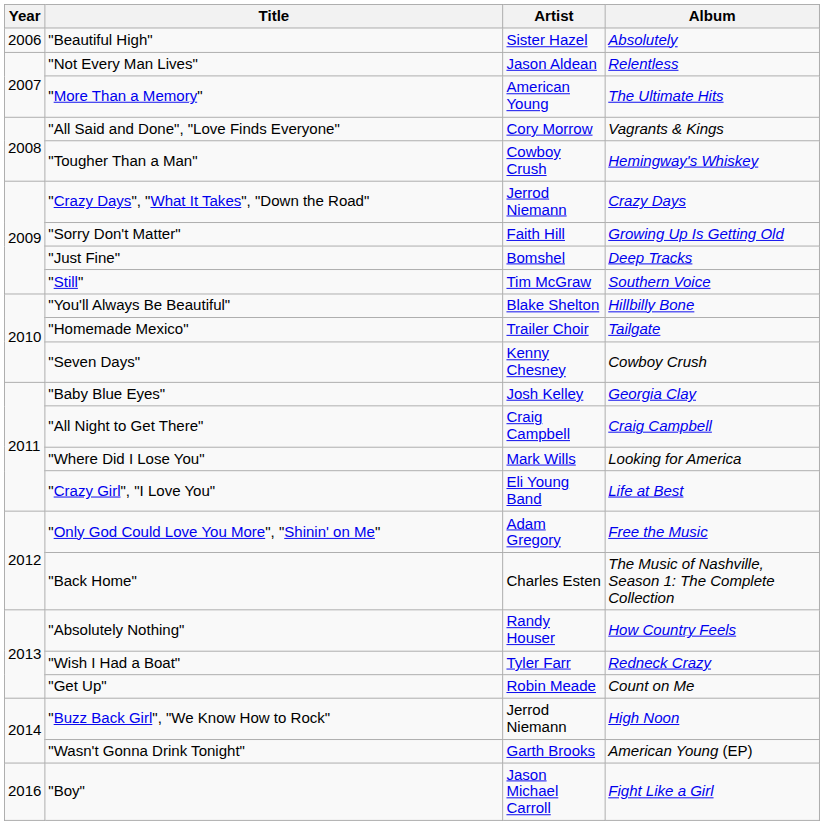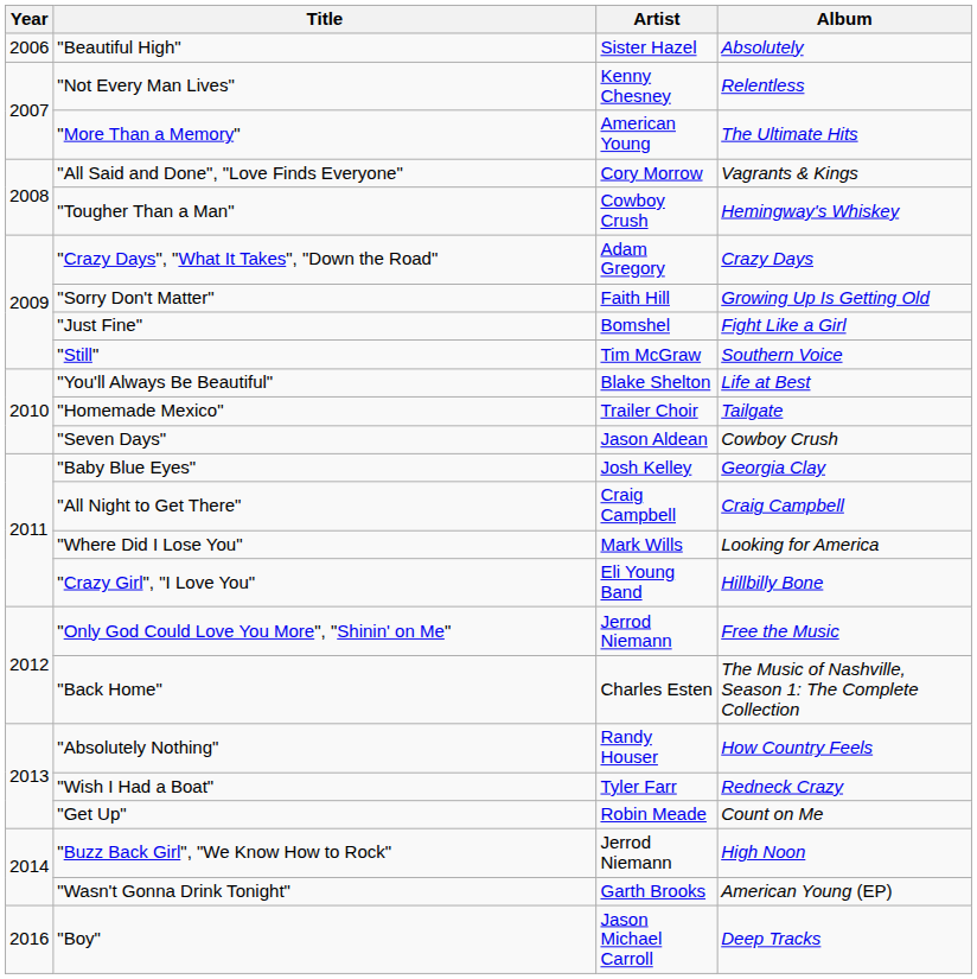"Not Every Man Lives" | Artist: Jason Aldean -> Kenny Chesney
"Crazy Days", "What It Takes", "Down the Road" | Artist: Jerrod Niemann -> Adam Gregory
"Just Fine" | Album: Deep Tracks -> Fight Like a Girl
"You'll Always Be Beautiful" | Album: Hillbilly Bone -> Life at Best
"Seven Days" | Artist: Kenny Chesney -> Jason Aldean
"Crazy Girl", "I Love You" | Album: Life at Best -> Hillbilly Bone
"Only God Could Love You More", "Shinin' on Me" | Artist: Adam Gregory -> Jerrod Niemann
"Boy" | Album: Fight Like a Girl -> Deep Tracks
